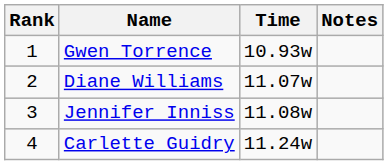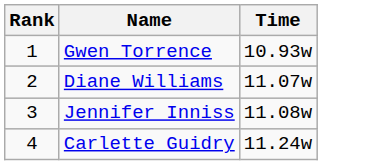- column: Notes
